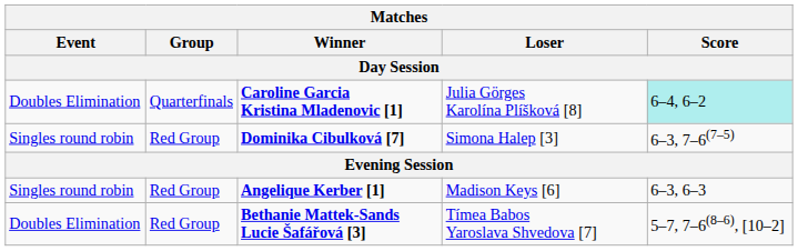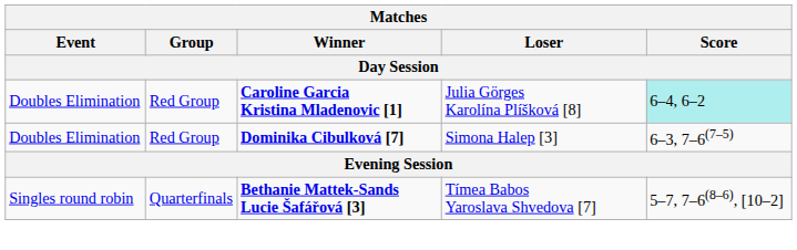Caroline Garcia Kristina Mladenovic [1] | Group: Quarterfinals -> Red Group
Dominika Cibulková [7] | Event: Singles round robin -> Doubles Elimination
- row: Singles round robin | Red Group | Angelique Kerber [1] | Madison Keys [6] | 6–3, 6–3
Bethanie Mattek-Sands Lucie Šafářová [3] | Event: Doubles Elimination -> Singles round robin
Bethanie Mattek-Sands Lucie Šafářová [3] | Group: Red Group -> Quarterfinals
